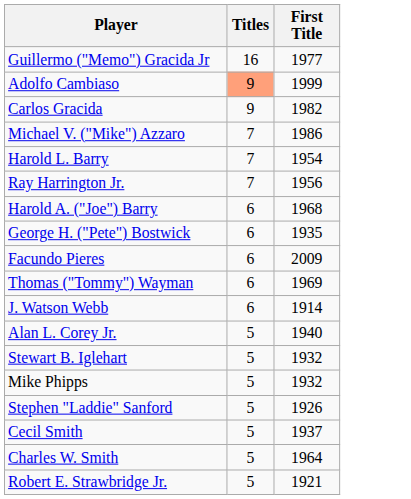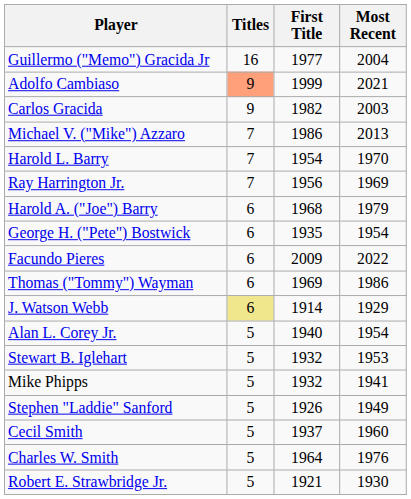+ column: Most Recent | 2004 | 2021 | 2003 | 2013 | 1970 | 1969 | 1979 | 1954 | 2022 | 1986 | 1929 | 1954 | 1953 | 1941 | 1949 | 1960 | 1976 | 1930
J. Watson Webb | Titles: no background -> khaki background
